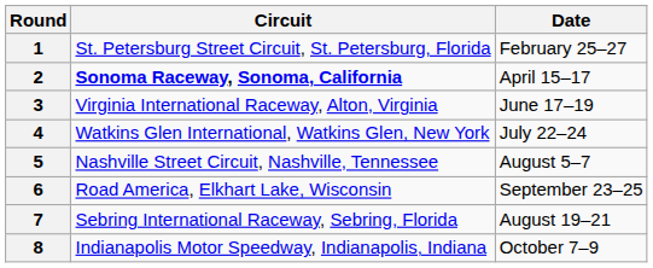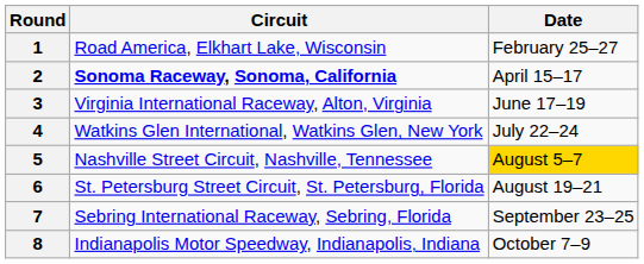1 | Circuit: St. Petersburg Street Circuit, St. Petersburg, Florida -> Road America, Elkhart Lake, Wisconsin
5 | Date: no background -> gold background
6 | Circuit: Road America, Elkhart Lake, Wisconsin -> St. Petersburg Street Circuit, St. Petersburg, Florida
6 | Date: September 23–25 -> August 19–21
7 | Date: August 19–21 -> September 23–25
